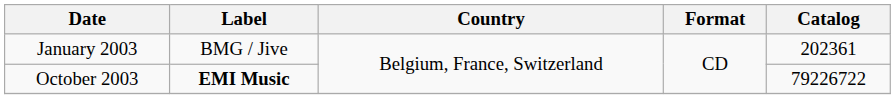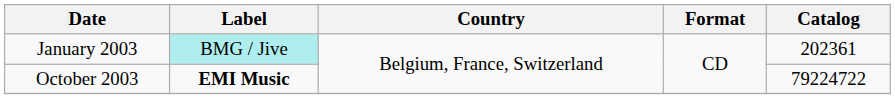January 2003 | Label: no background -> paleturquoise background
October 2003 | Catalog: 79226722 -> 79224722
